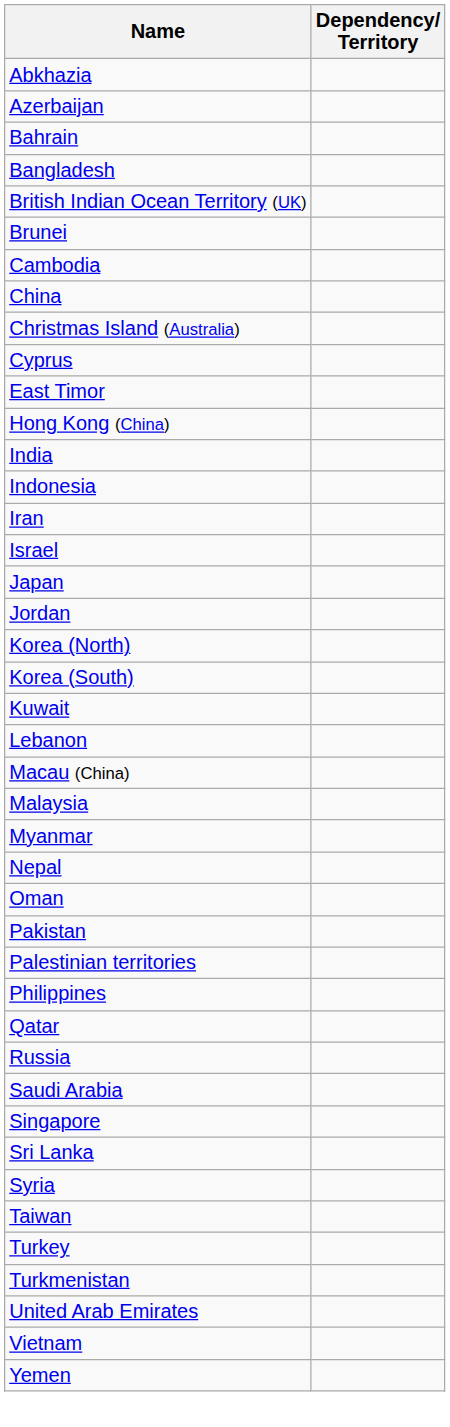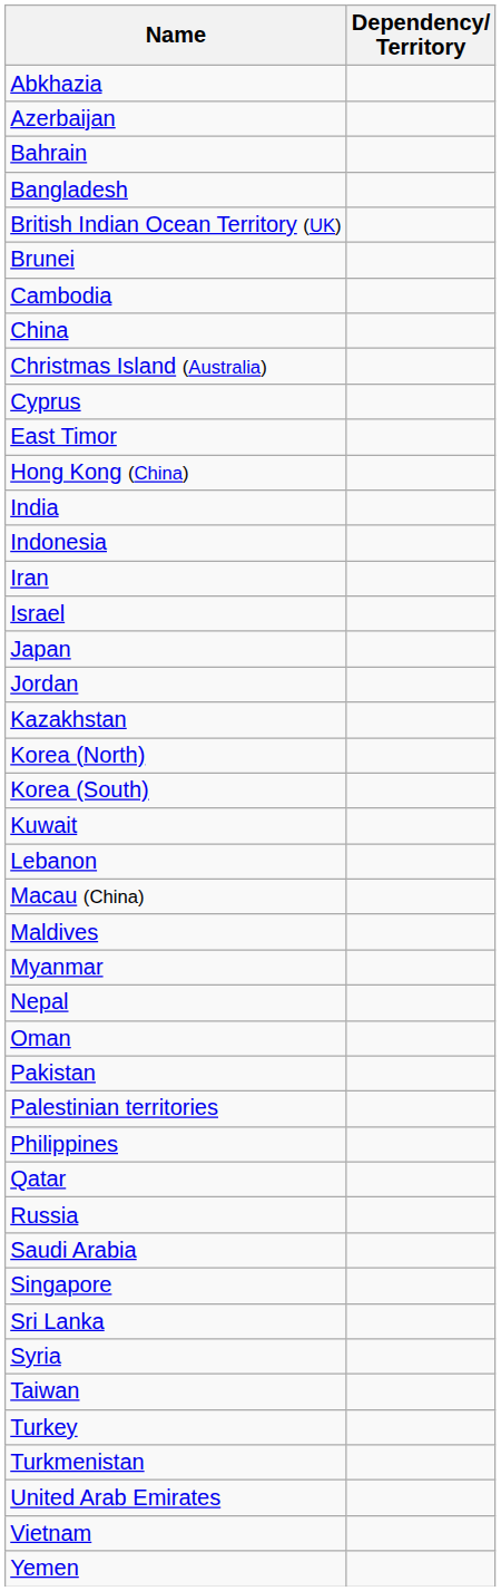+ row: Kazakhstan
- row: Malaysia
+ row: Maldives
